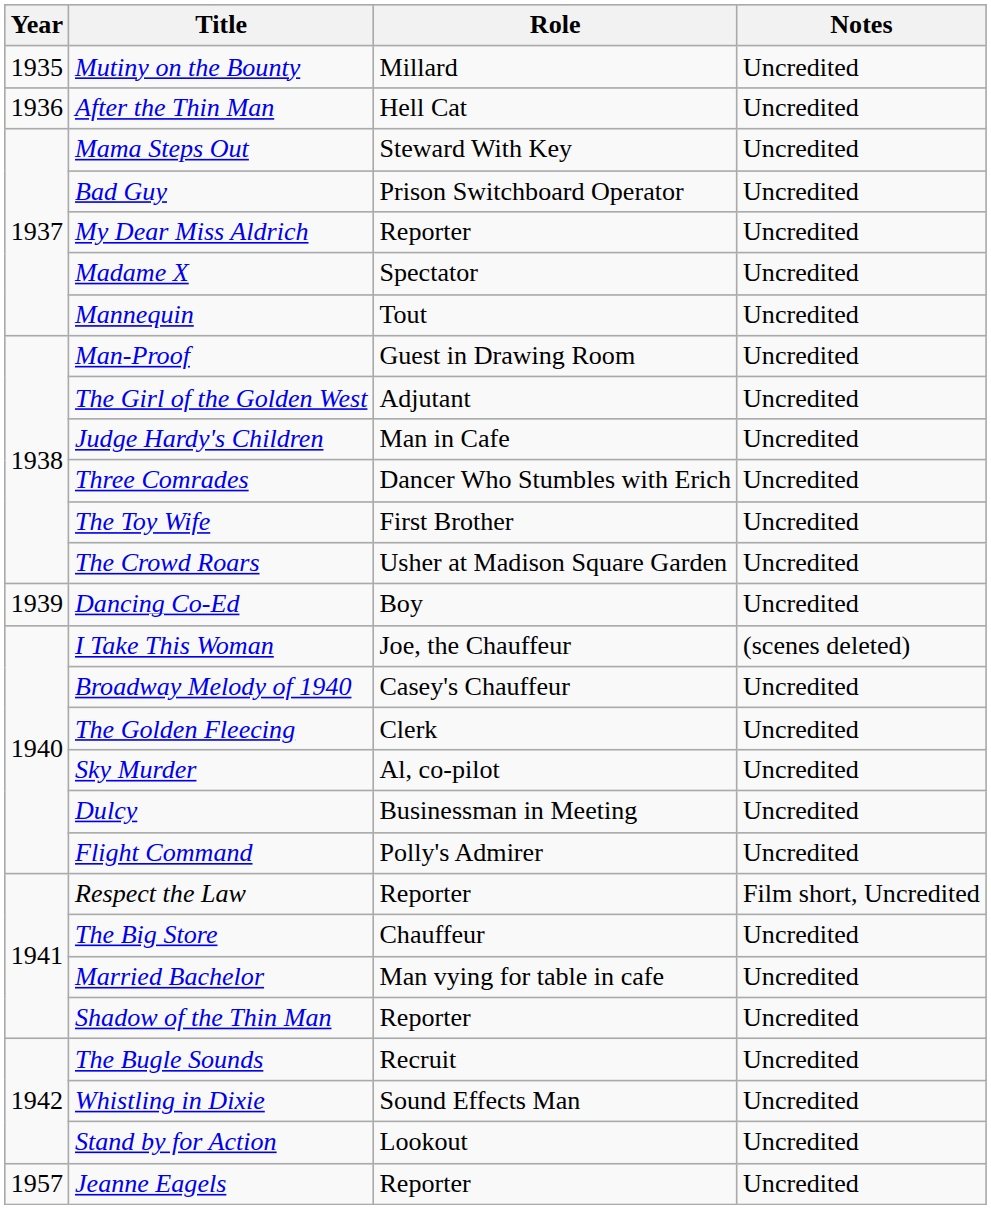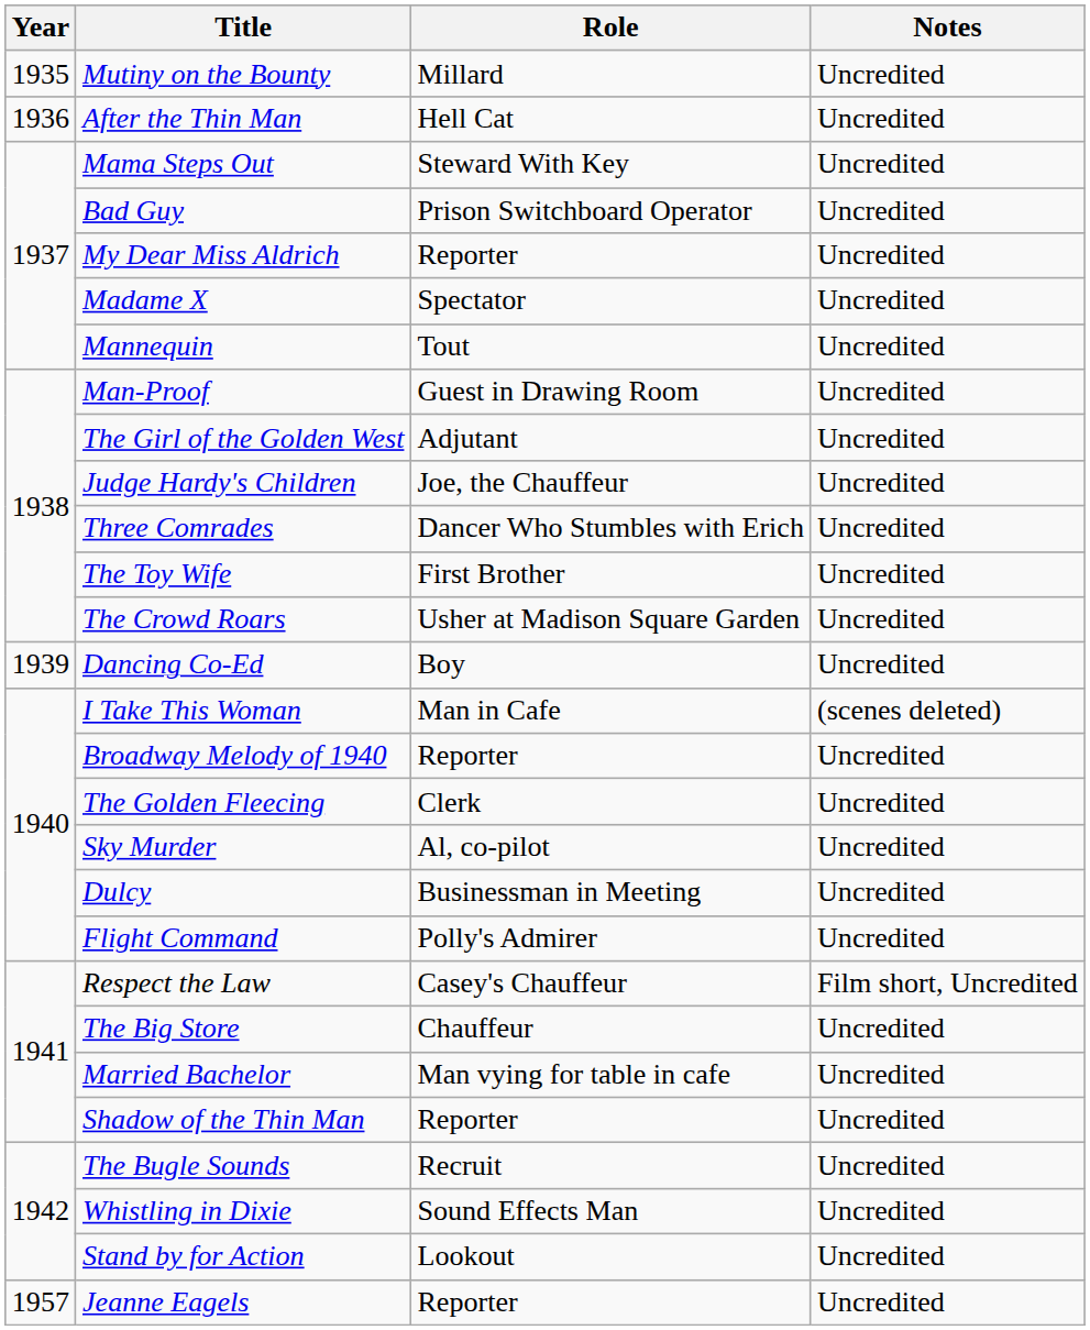Judge Hardy's Children | Role: Man in Cafe -> Joe, the Chauffeur
I Take This Woman | Role: Joe, the Chauffeur -> Man in Cafe
Broadway Melody of 1940 | Role: Casey's Chauffeur -> Reporter
Respect the Law | Role: Reporter -> Casey's Chauffeur
